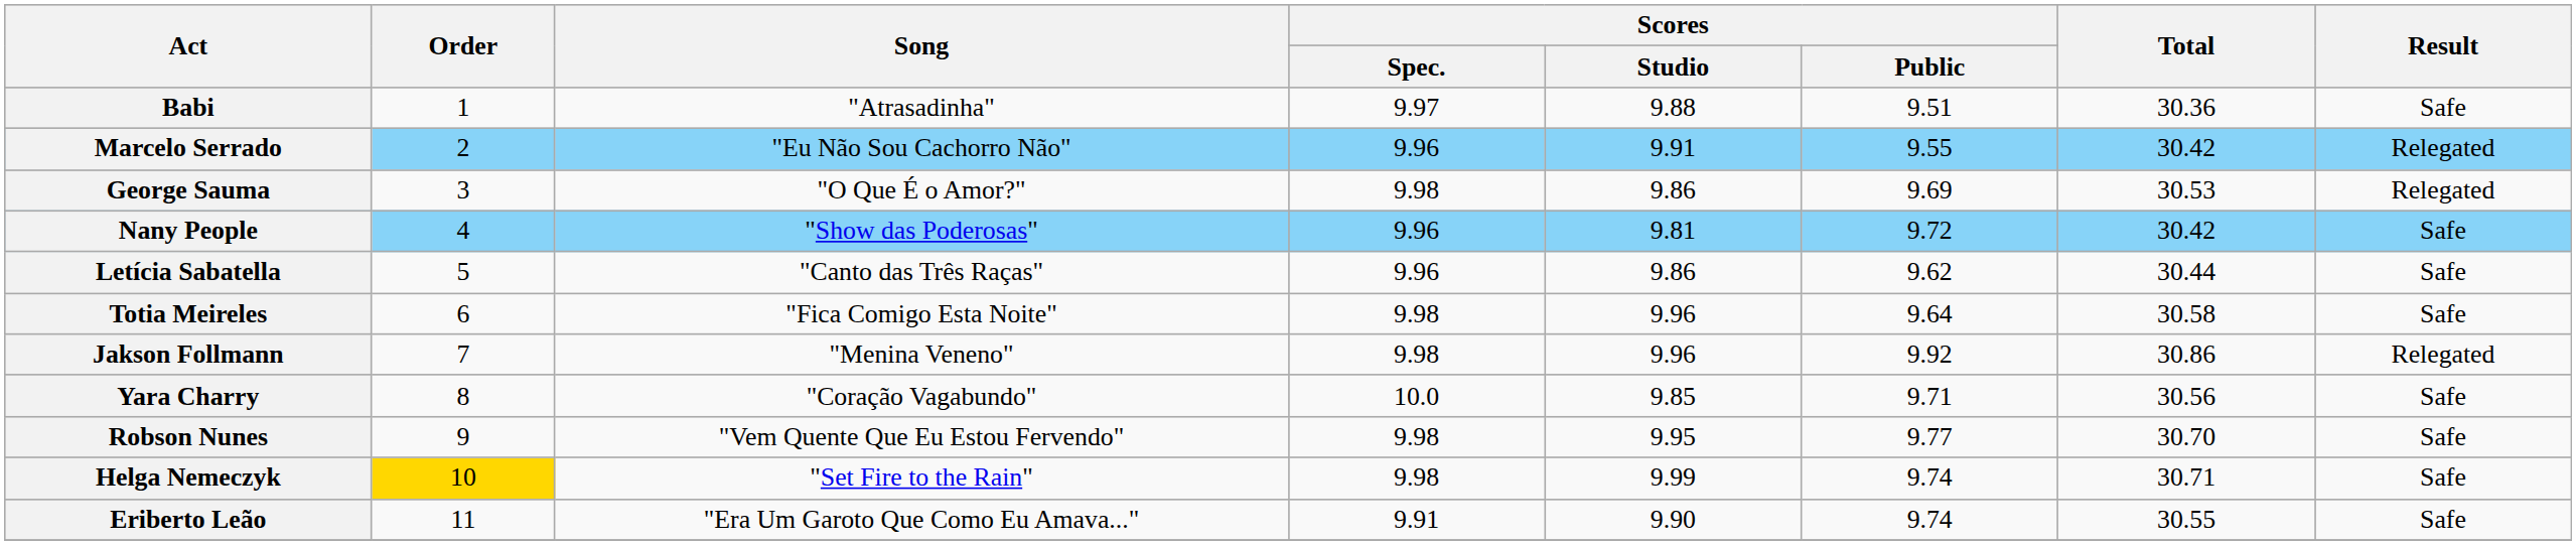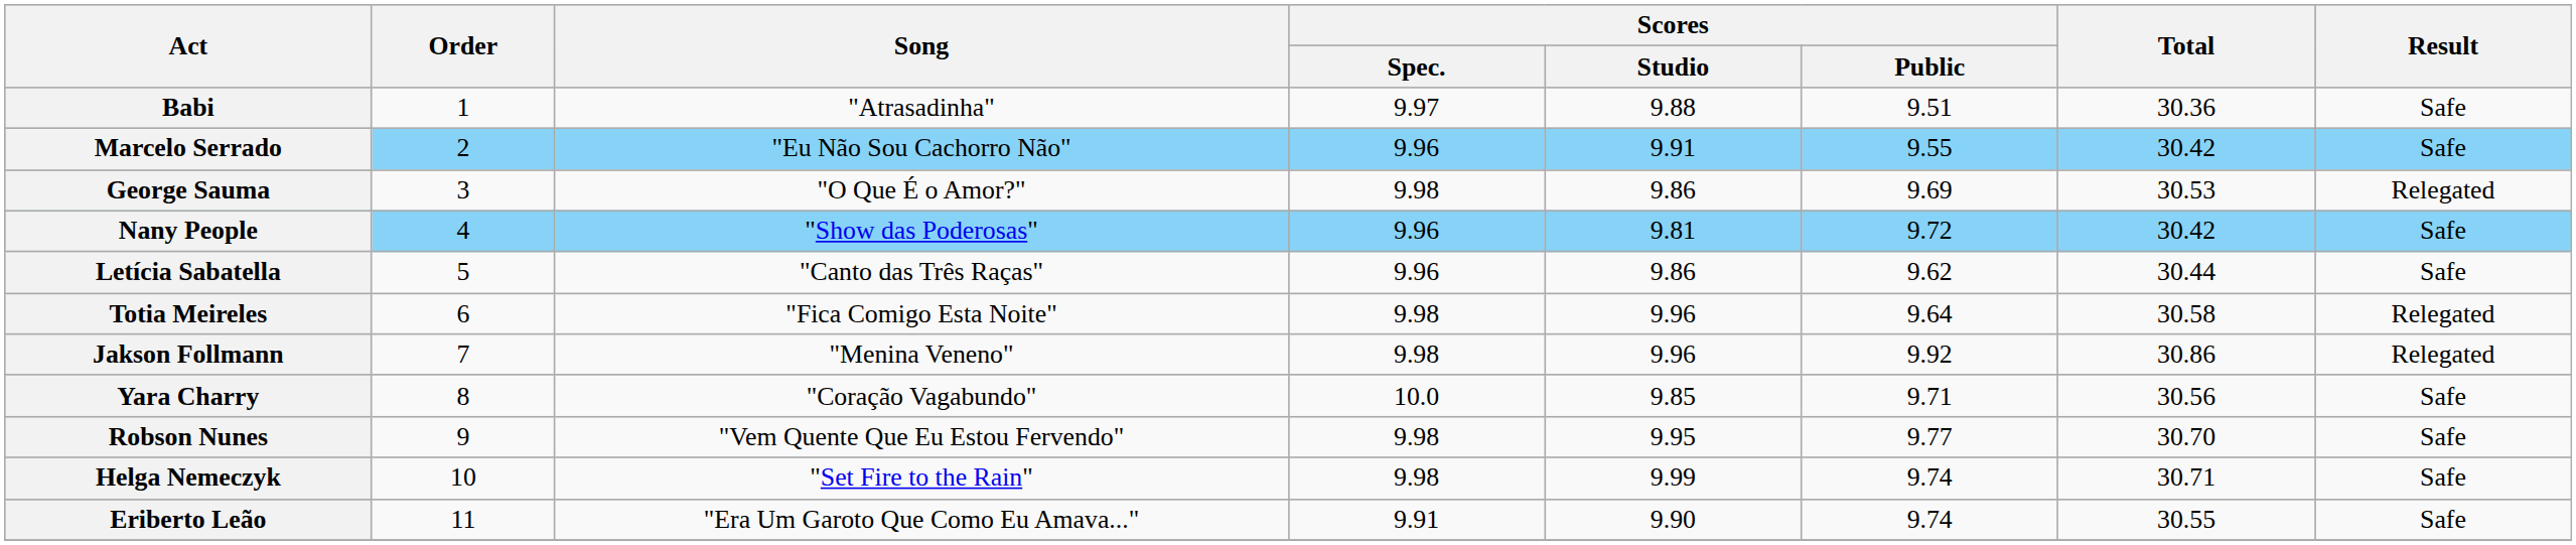Marcelo Serrado | Result: Relegated -> Safe
Totia Meireles | Result: Safe -> Relegated
Helga Nemeczyk | Order: gold background -> no background
